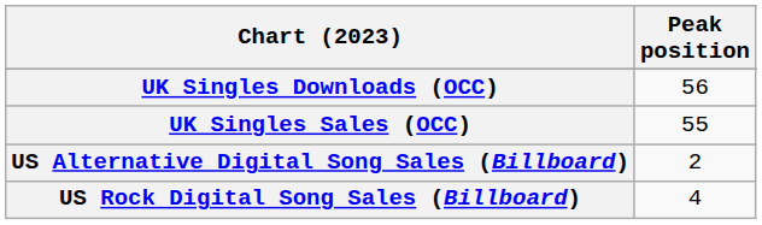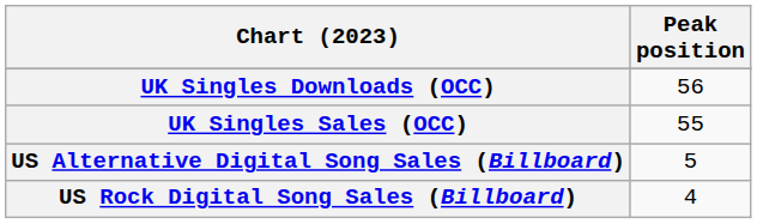US Alternative Digital Song Sales (Billboard) | Peak position: 2 -> 5
